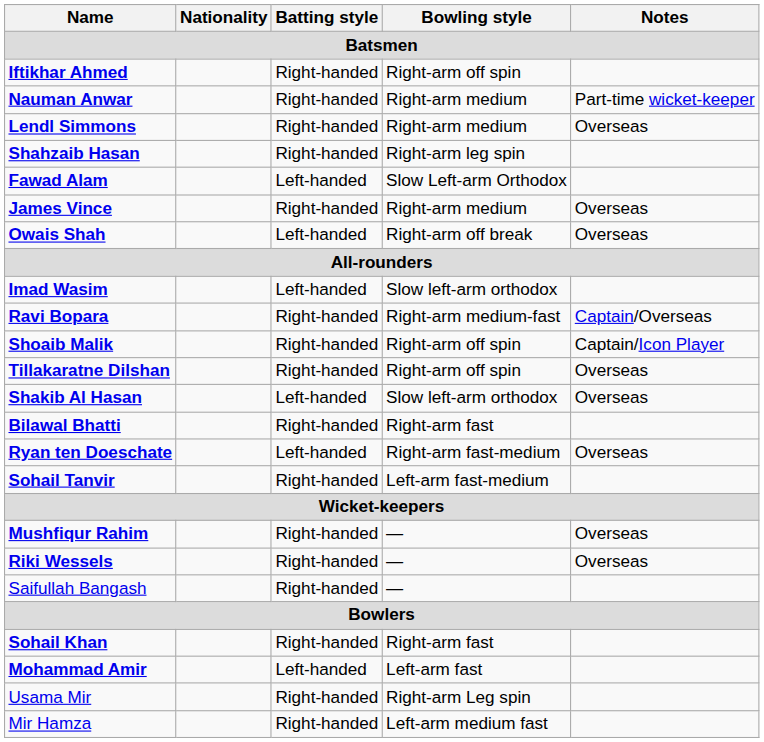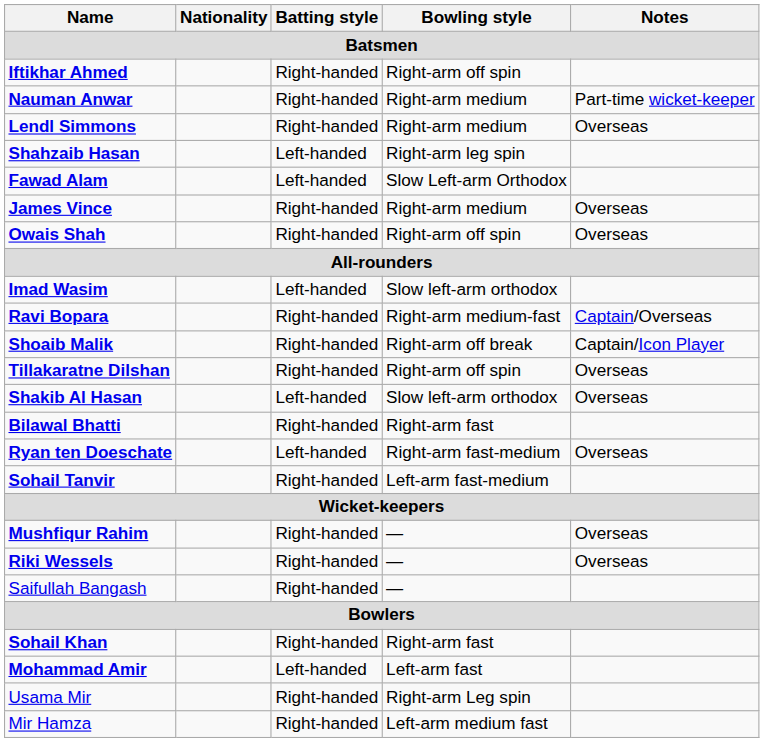Shahzaib Hasan | Batting style: Right-handed -> Left-handed
Owais Shah | Batting style: Left-handed -> Right-handed
Owais Shah | Bowling style: Right-arm off break -> Right-arm off spin
Shoaib Malik | Bowling style: Right-arm off spin -> Right-arm off break
